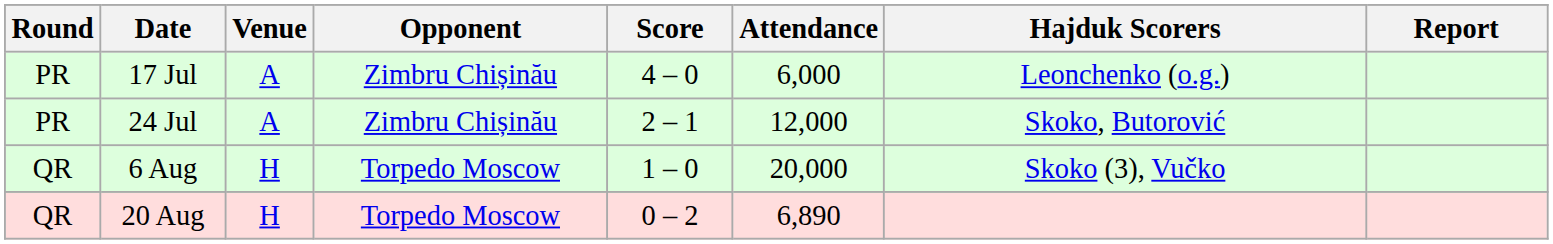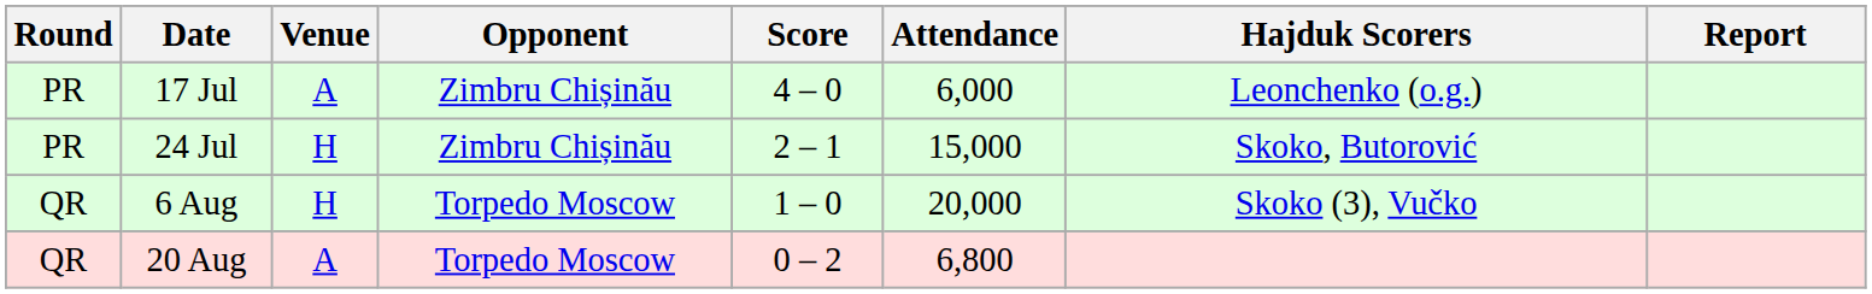24 Jul | Venue: A -> H
24 Jul | Attendance: 12,000 -> 15,000
20 Aug | Venue: H -> A
20 Aug | Attendance: 6,890 -> 6,800
